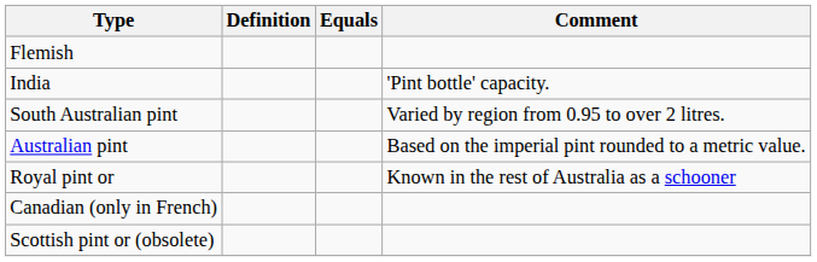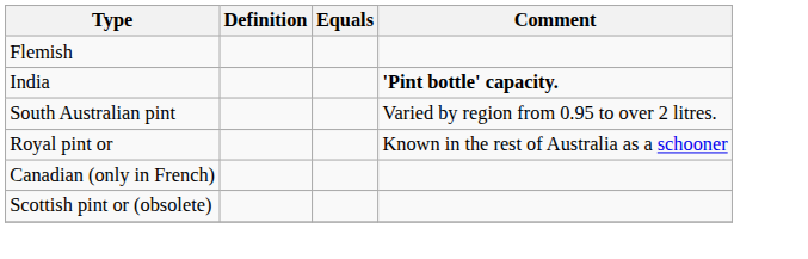India | Comment: normal -> bold
- row: Australian pint | Based on the imperial pint rounded to a metric value.
